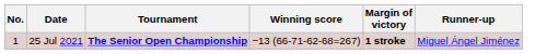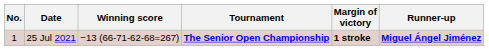columns swapped: Tournament <-> Winning score
25 Jul 2021 | Runner-up: normal -> bold
